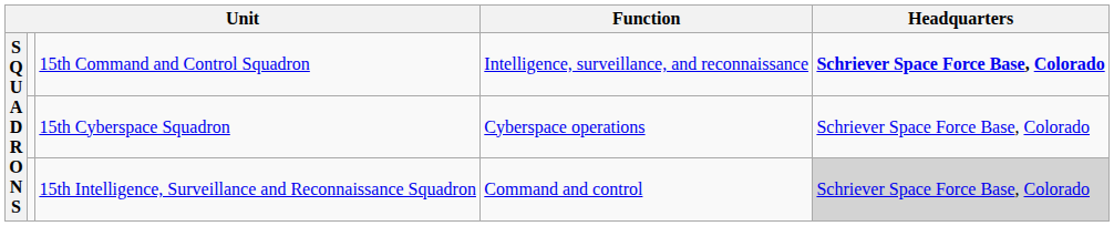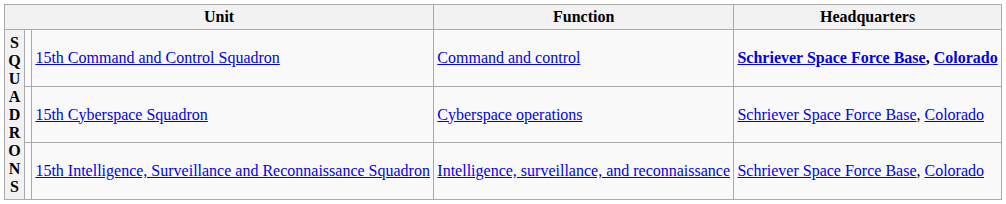15th Command and Control Squadron | Function: Intelligence, surveillance, and reconnaissance -> Command and control
15th Intelligence, Surveillance and Reconnaissance Squadron | Function: Command and control -> Intelligence, surveillance, and reconnaissance
15th Intelligence, Surveillance and Reconnaissance Squadron | Headquarters: lightgrey background -> no background
